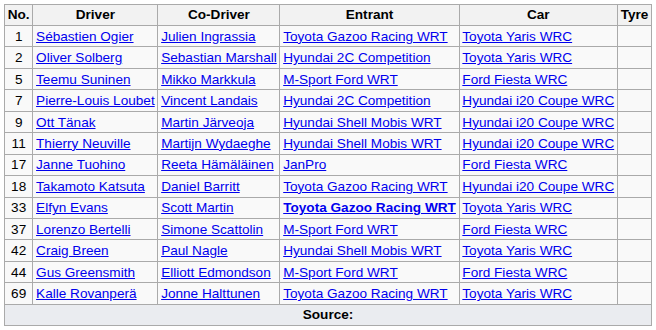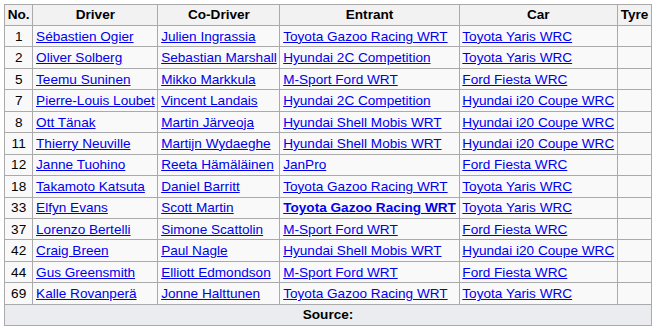Ott Tänak | No.: 9 -> 8
Janne Tuohino | No.: 17 -> 12
Takamoto Katsuta | Car: Hyundai i20 Coupe WRC -> Toyota Yaris WRC
Craig Breen | Car: Toyota Yaris WRC -> Hyundai i20 Coupe WRC
